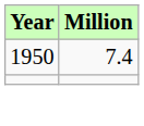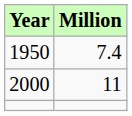+ row: 2000 | 11
